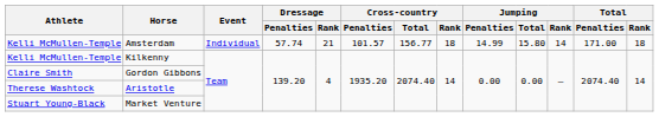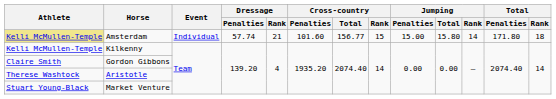Amsterdam | Athlete: no background -> khaki background
Amsterdam | Cross-country / Penalties: 101.57 -> 101.60
Amsterdam | Cross-country / Rank: 18 -> 15
Amsterdam | Jumping / Penalties: 14.99 -> 15.00
Amsterdam | Total / Penalties: 171.00 -> 171.80
